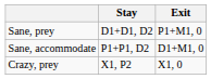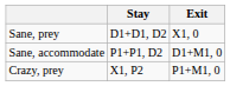Sane, prey | Exit: P1+M1, 0 -> X1, 0
Crazy, prey | Exit: X1, 0 -> P1+M1, 0
